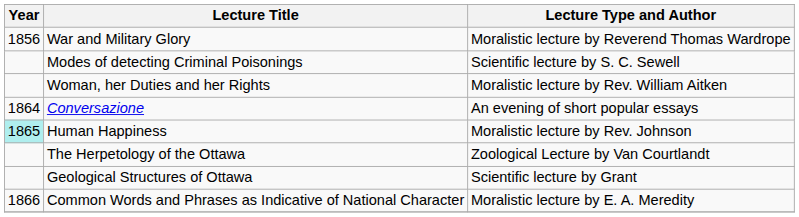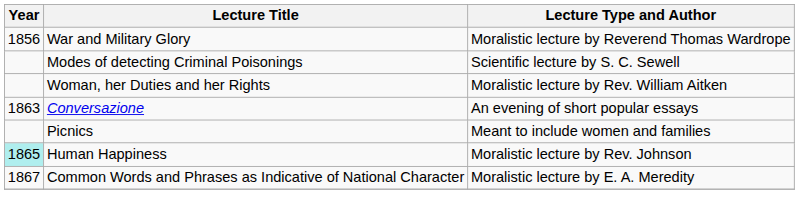Conversazione | Year: 1864 -> 1863
+ row: Picnics | Meant to include women and families
- row: The Herpetology of the Ottawa | Zoological Lecture by Van Courtlandt
- row: Geological Structures of Ottawa | Scientific lecture by Grant
Common Words and Phrases as Indicative of National Character | Year: 1866 -> 1867
